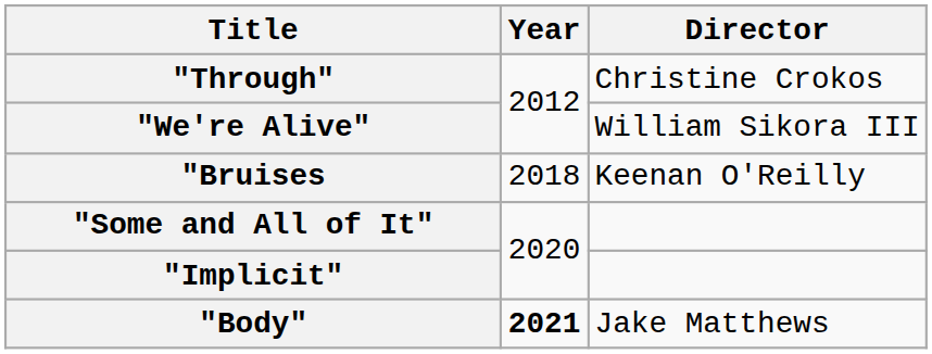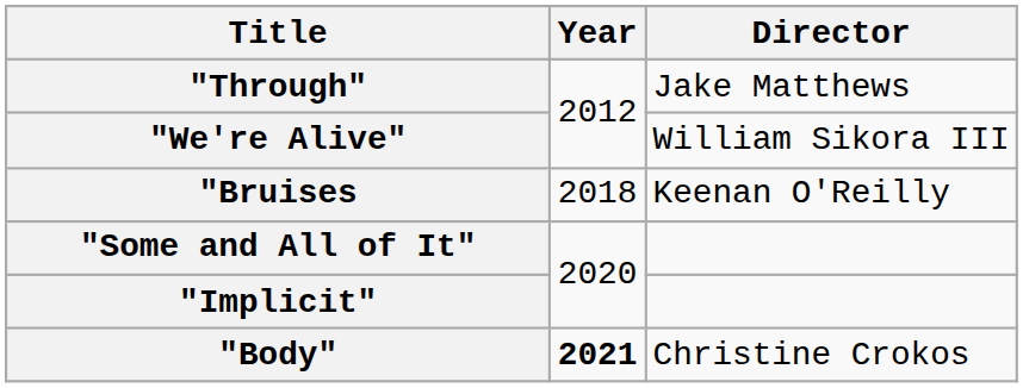"Through" | Director: Christine Crokos -> Jake Matthews
"Body" | Director: Jake Matthews -> Christine Crokos
